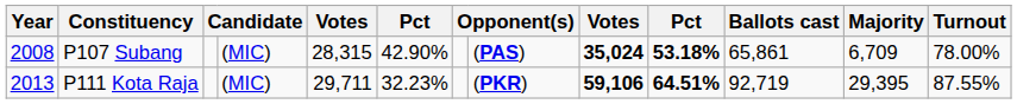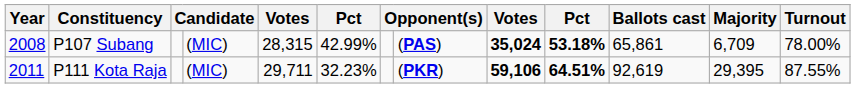P107 Subang | column 6: 42.90% -> 42.99%
P111 Kota Raja | Year: 2013 -> 2011
P111 Kota Raja | Ballots cast: 92,719 -> 92,619
